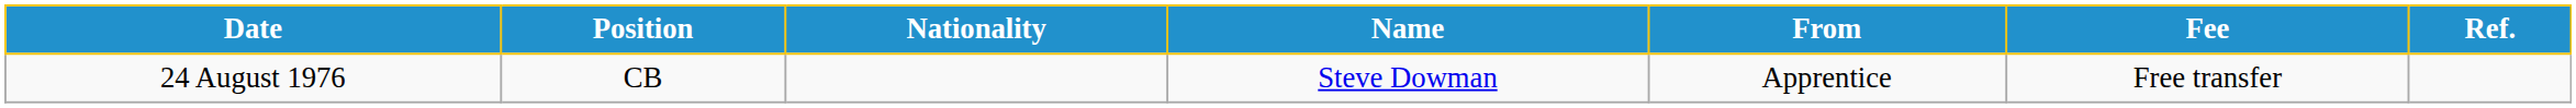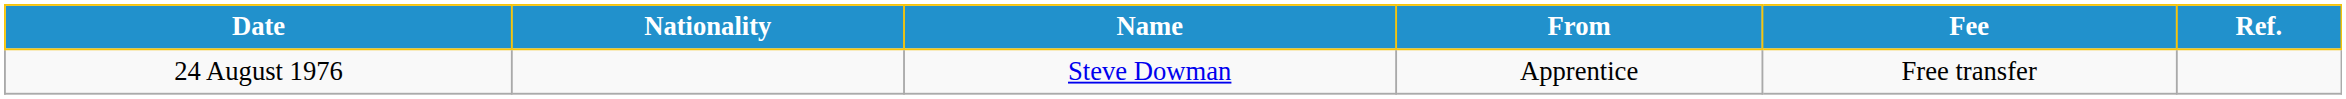- column: Position | CB
